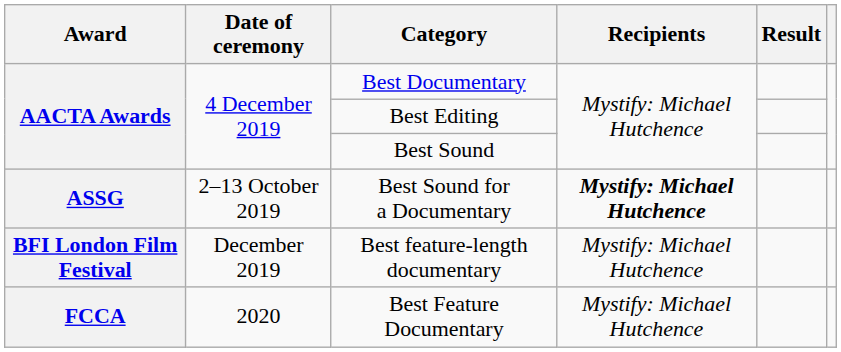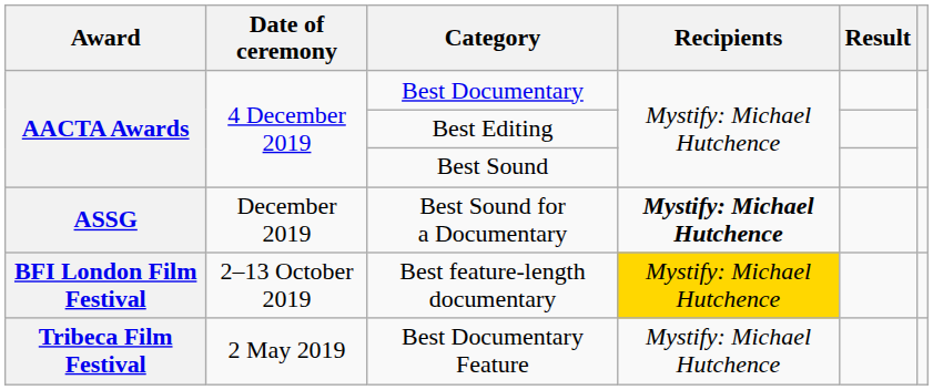Best Sound for a Documentary | Date of ceremony: 2–13 October 2019 -> December 2019
Best feature-length documentary | Date of ceremony: December 2019 -> 2–13 October 2019
Best feature-length documentary | Recipients: no background -> gold background
- row: FCCA | 2020 | Best Feature Documentary | Mystify: Michael Hutchence
+ row: Tribeca Film Festival | 2 May 2019 | Best Documentary Feature | Mystify: Michael Hutchence
